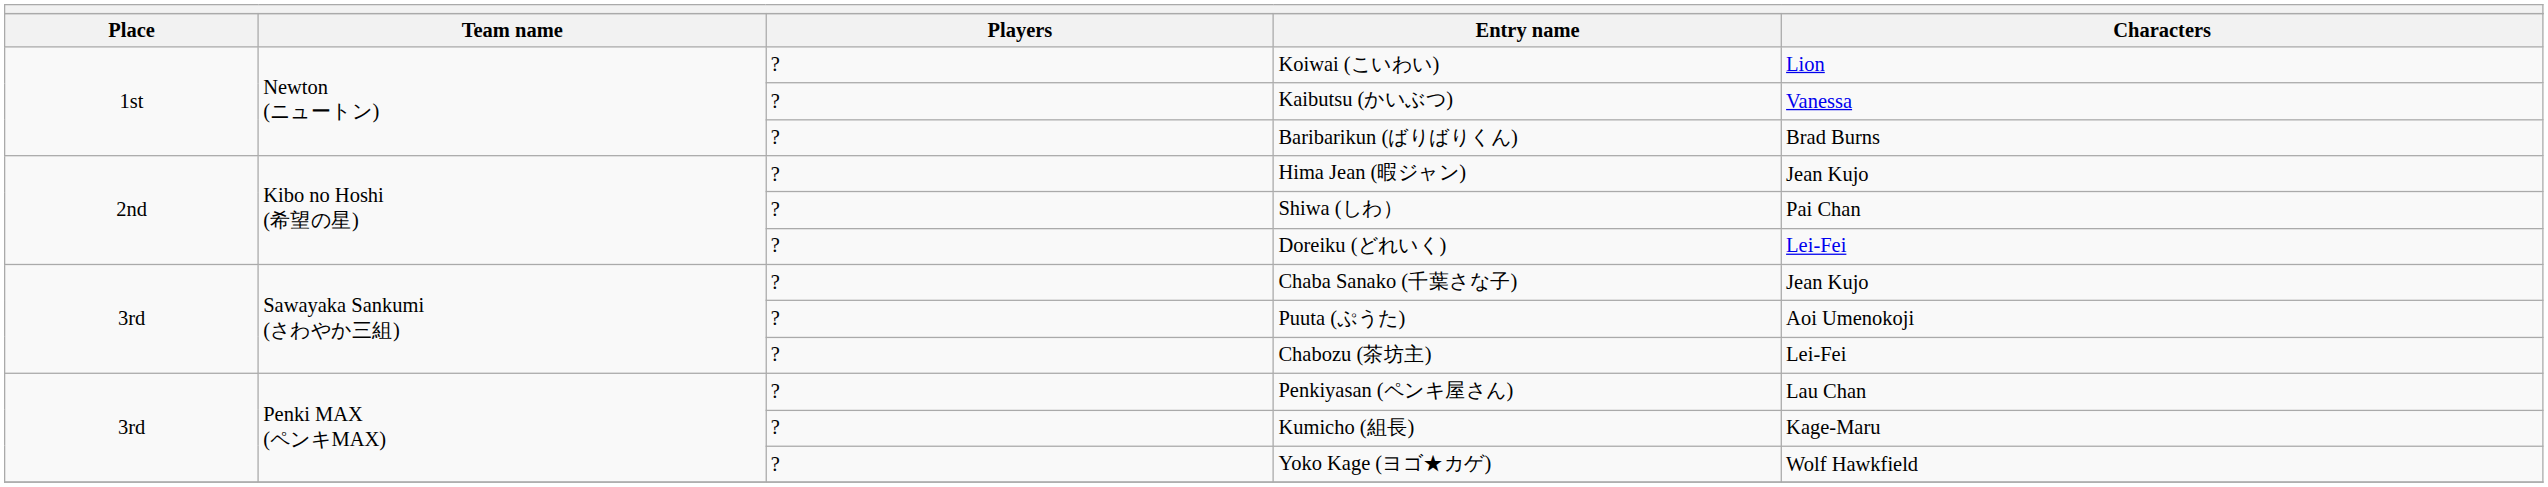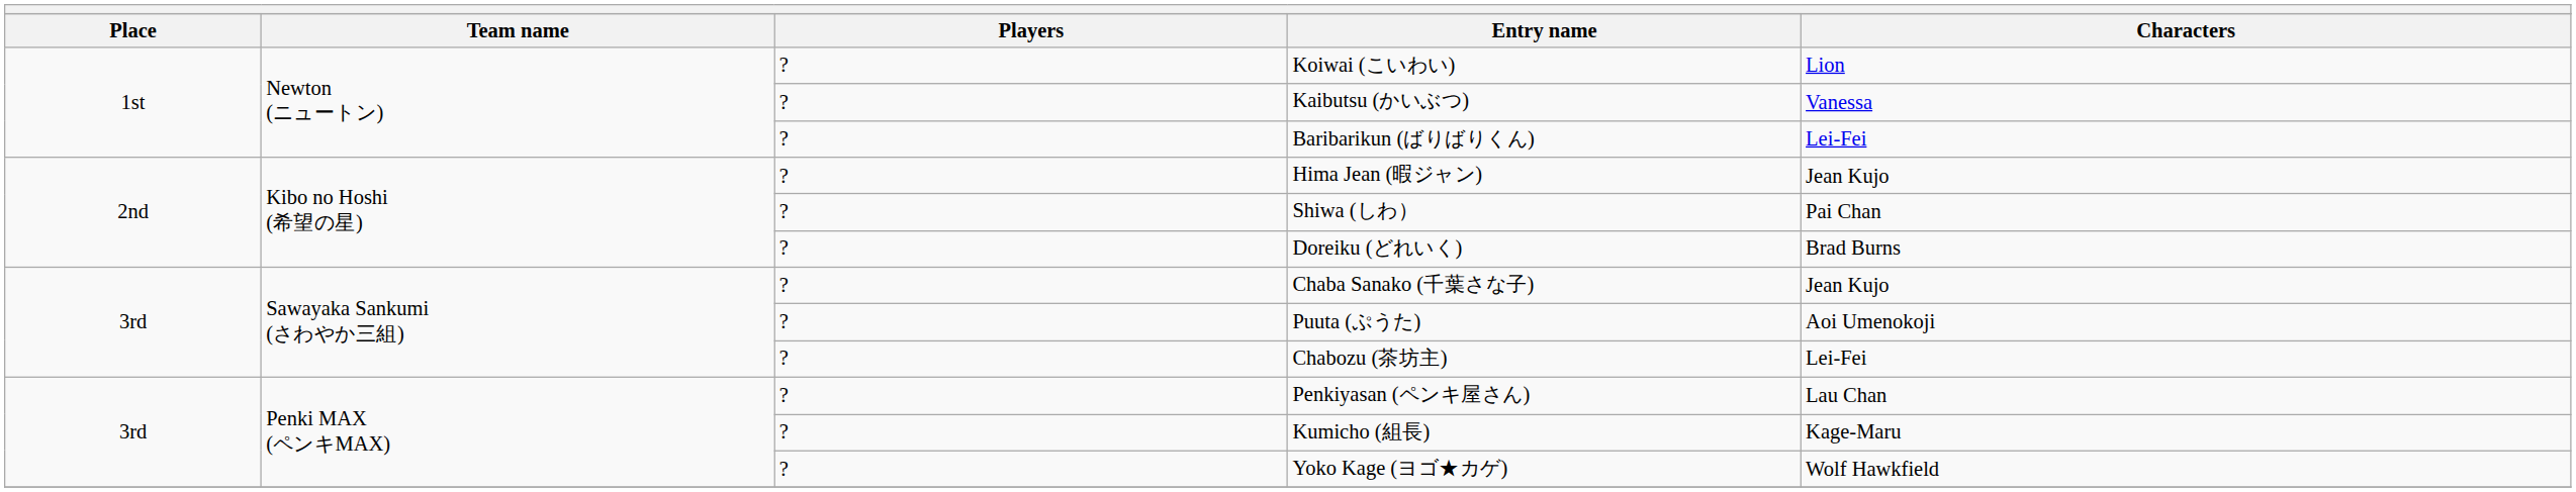Baribarikun (ばりばりくん) | Characters: Brad Burns -> Lei-Fei
Doreiku (どれいく) | Characters: Lei-Fei -> Brad Burns
